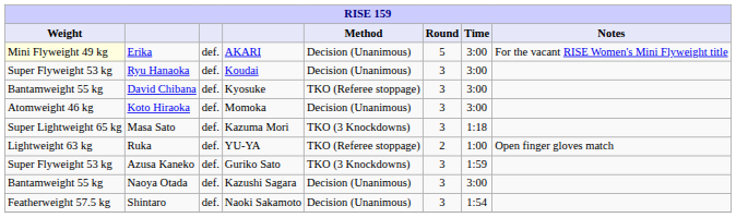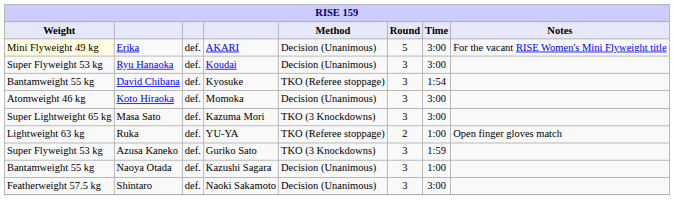David Chibana | Time: 3:00 -> 1:54
Masa Sato | Time: 1:18 -> 3:00
Naoya Otada | Time: 3:00 -> 1:00
Shintaro | Time: 1:54 -> 3:00
